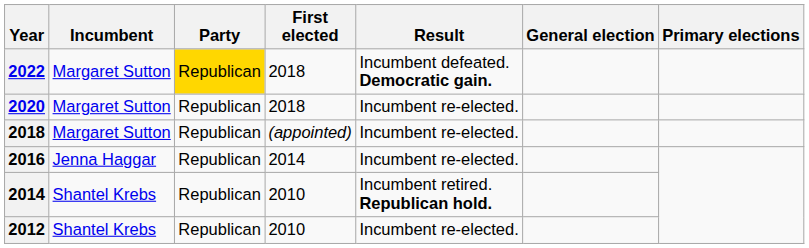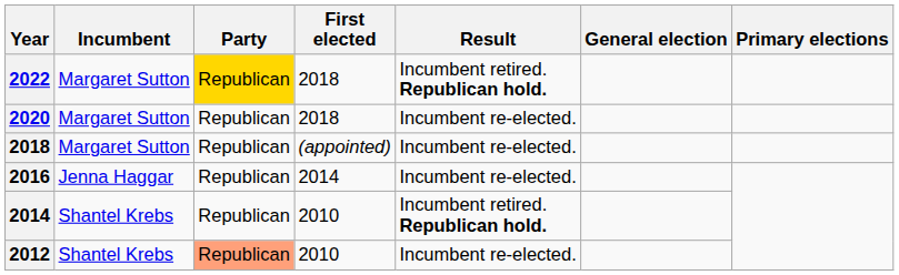2022 | Result: Incumbent defeated. Democratic gain. -> Incumbent retired. Republican hold.
2012 | Party: no background -> lightsalmon background
